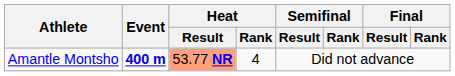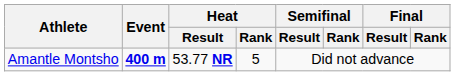Amantle Montsho | Heat / Result: lightsalmon background -> no background
Amantle Montsho | Heat / Rank: 4 -> 5
